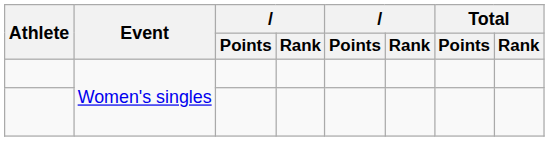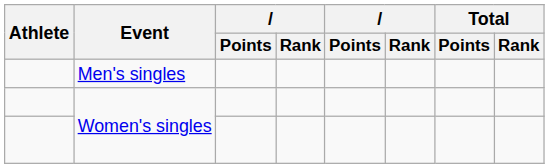+ row: Men's singles
